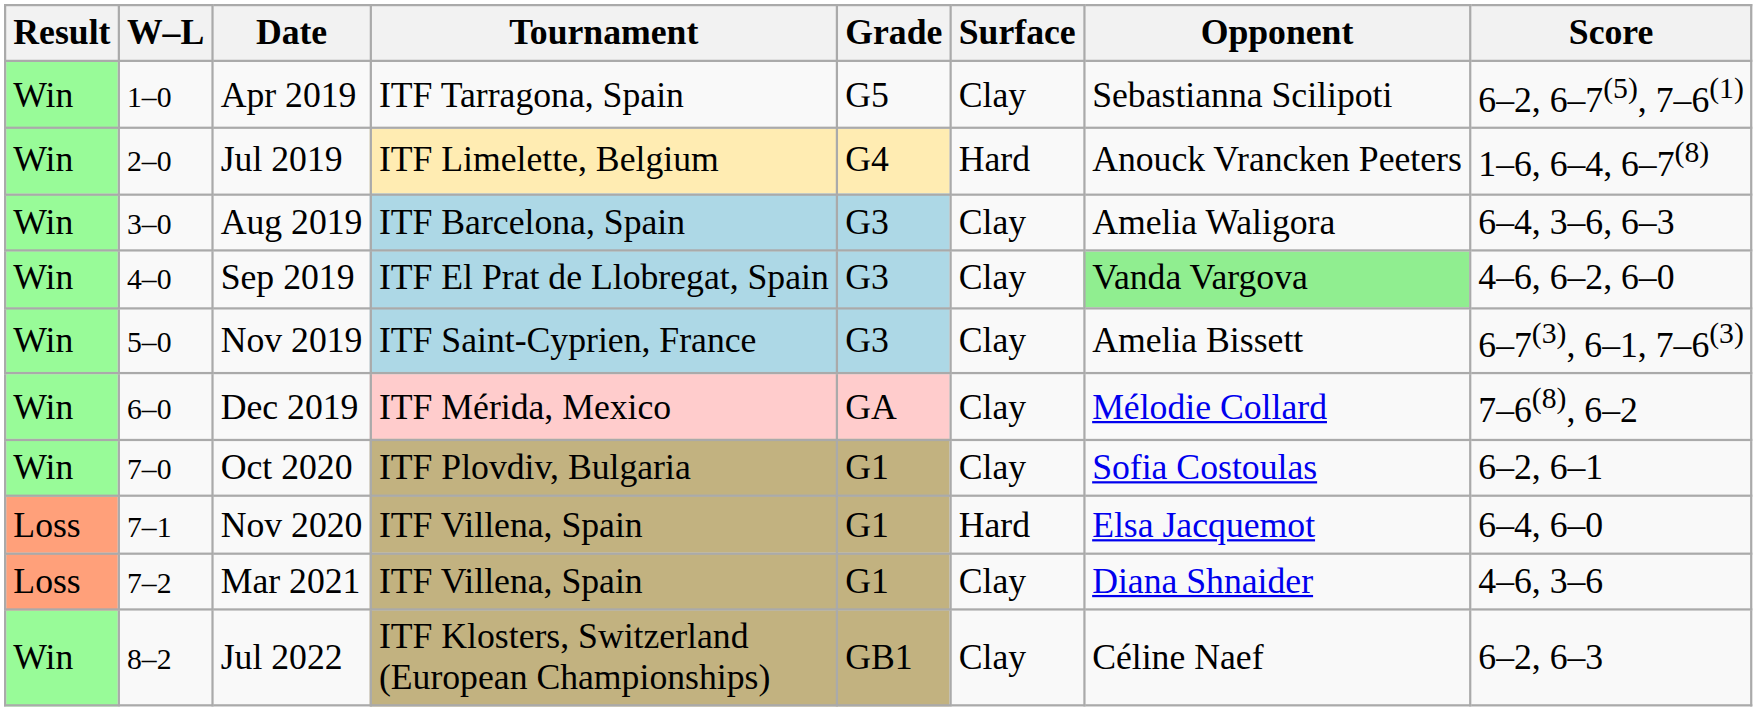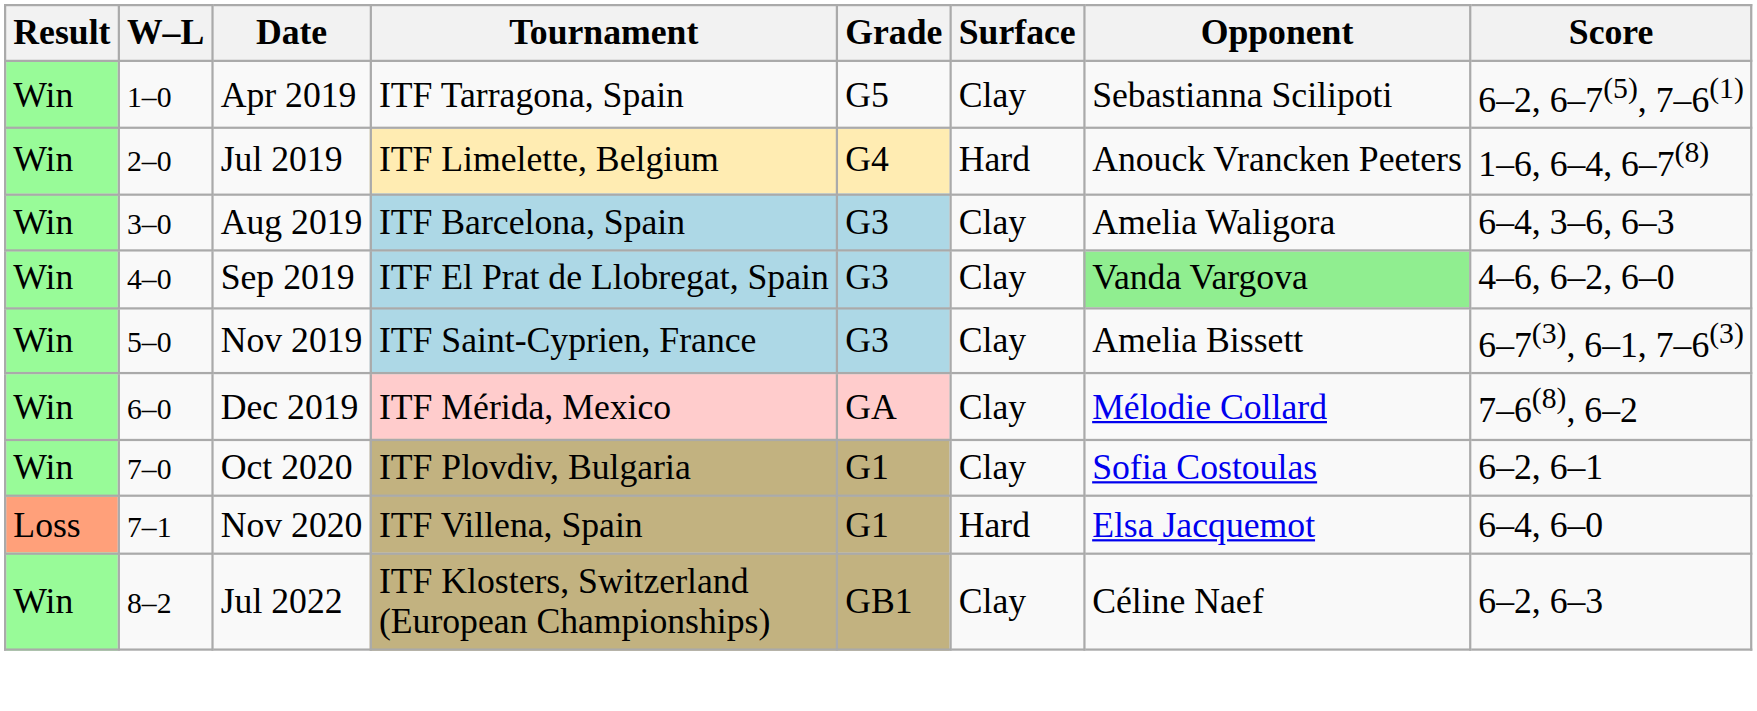- row: Loss | 7–2 | Mar 2021 | ITF Villena, Spain | G1 | Clay | Diana Shnaider | 4–6, 3–6
